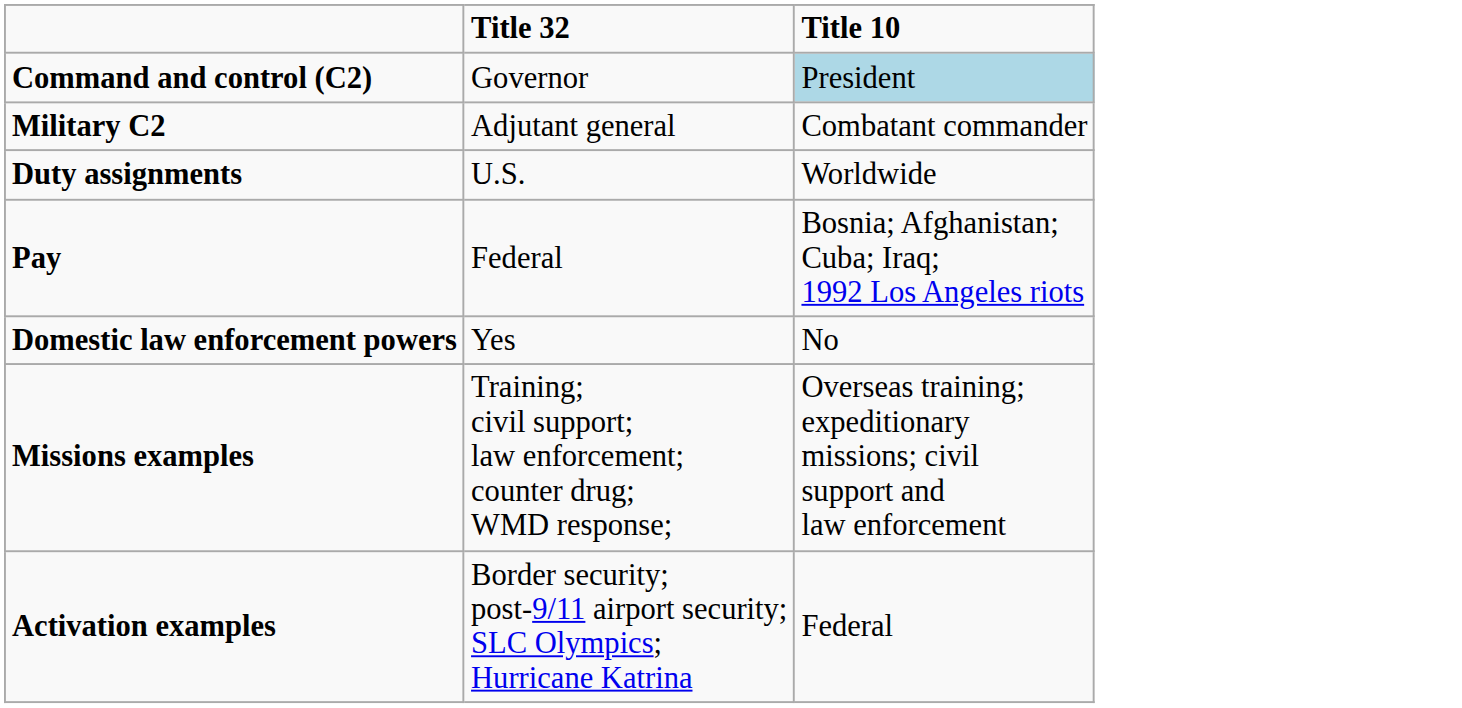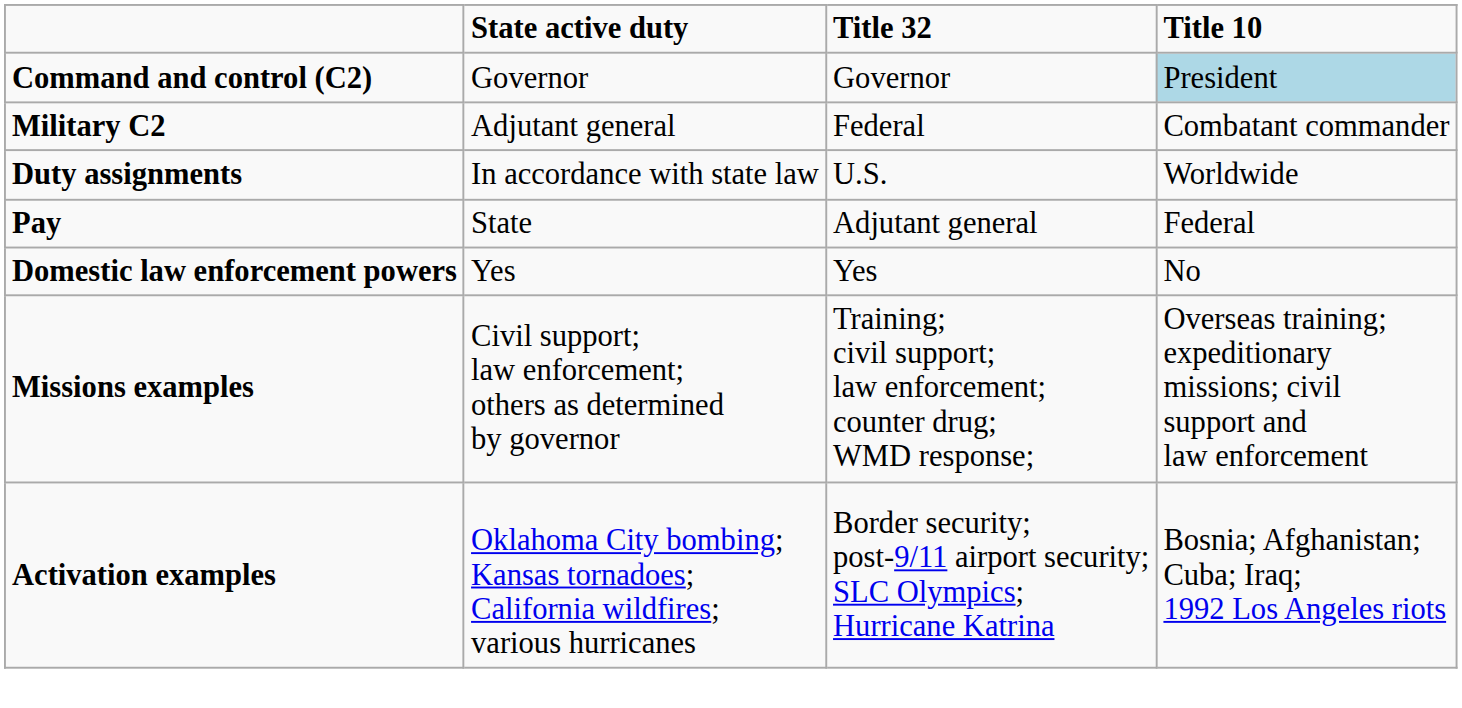+ column: State active duty | Governor | Adjutant general | In accordance with state law | State | Yes | Civil support; law enforcement; others as determined by governor | Oklahoma City bombing; Kansas tornadoes; California wildfires; various hurricanes
Military C2 | Title 32: Adjutant general -> Federal
Pay | Title 32: Federal -> Adjutant general
Pay | Title 10: Bosnia; Afghanistan; Cuba; Iraq; 1992 Los Angeles riots -> Federal
Activation examples | Title 10: Federal -> Bosnia; Afghanistan; Cuba; Iraq; 1992 Los Angeles riots
